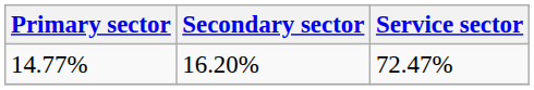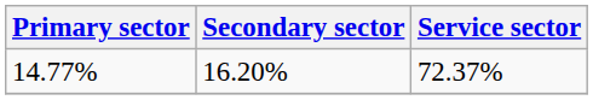14.77% | Service sector: 72.47% -> 72.37%
